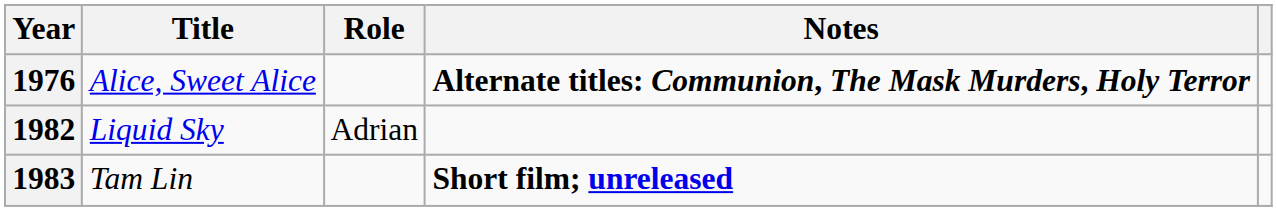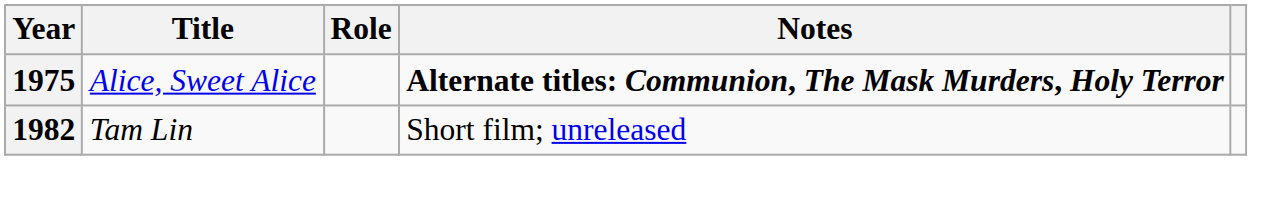Alice, Sweet Alice | Year: 1976 -> 1975
- row: 1982 | Liquid Sky | Adrian
Tam Lin | Year: 1983 -> 1982
Tam Lin | Notes: bold -> normal
